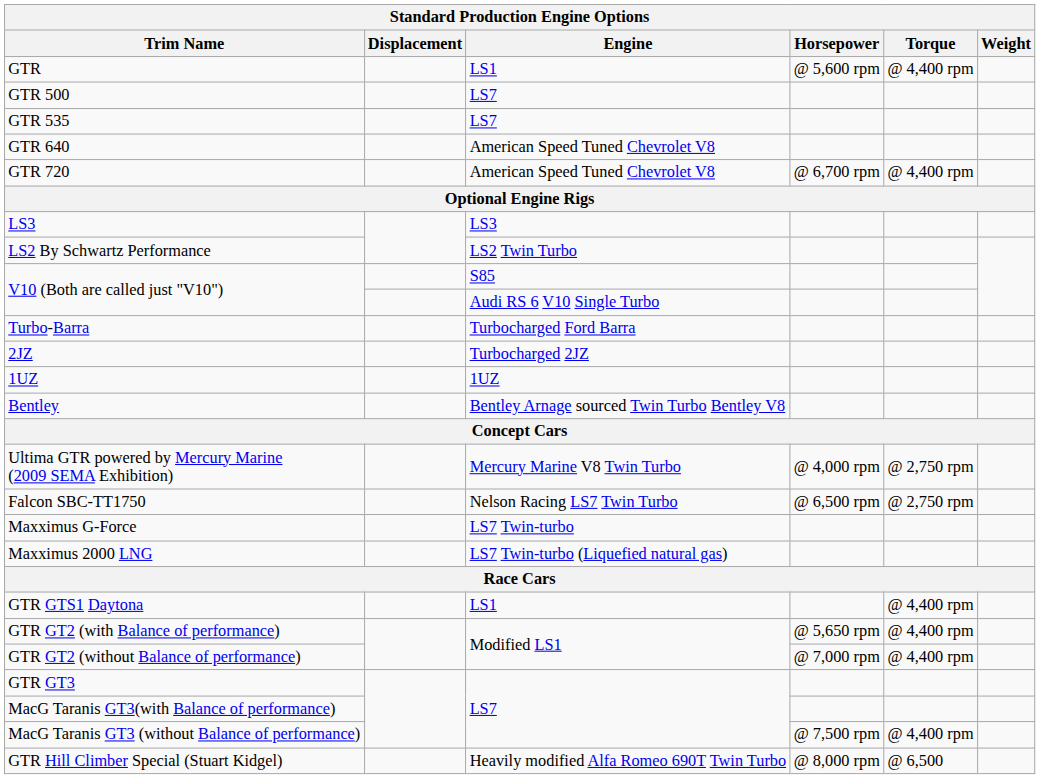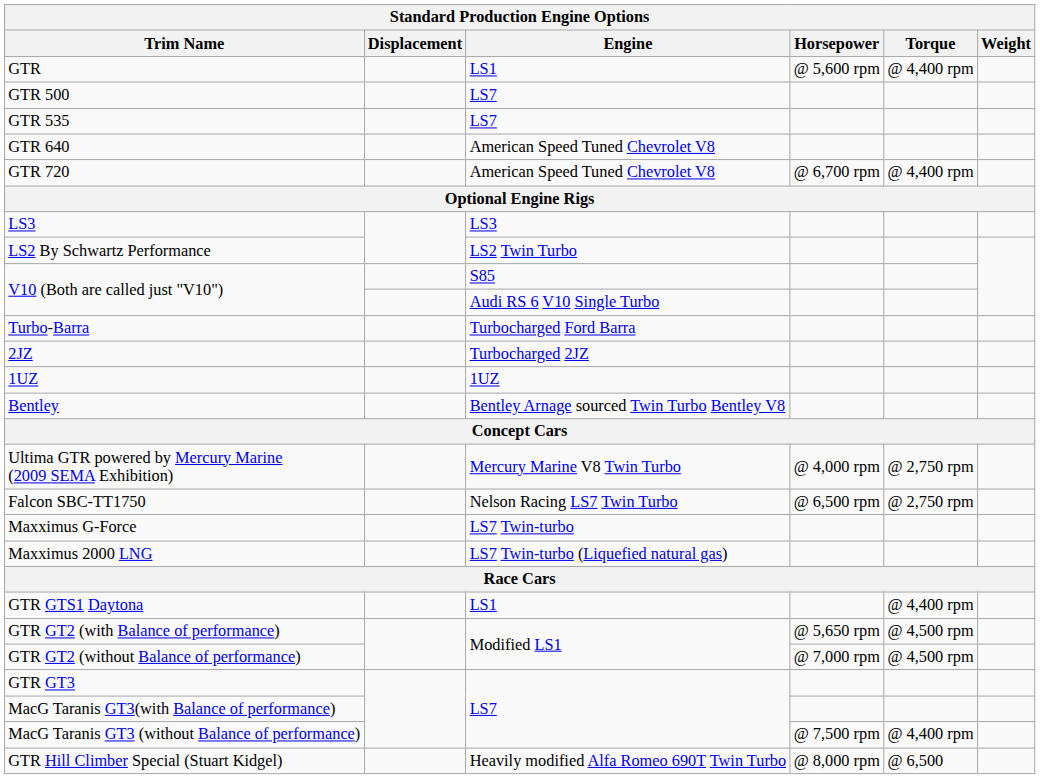GTR GT2 (with Balance of performance) | Torque: @ 4,400 rpm -> @ 4,500 rpm
GTR GT2 (without Balance of performance) | Torque: @ 4,400 rpm -> @ 4,500 rpm
